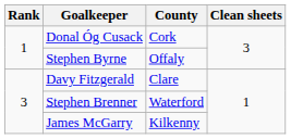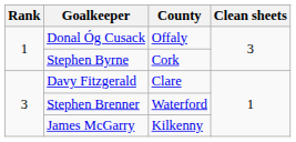Donal Óg Cusack | County: Cork -> Offaly
Stephen Byrne | County: Offaly -> Cork
